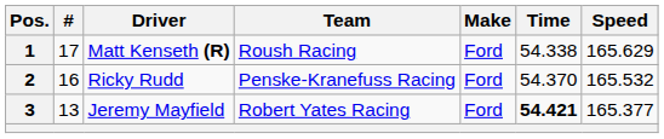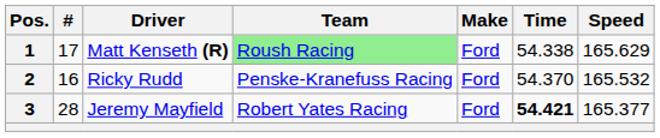1 | Team: no background -> lightgreen background
3 | #: 13 -> 28
